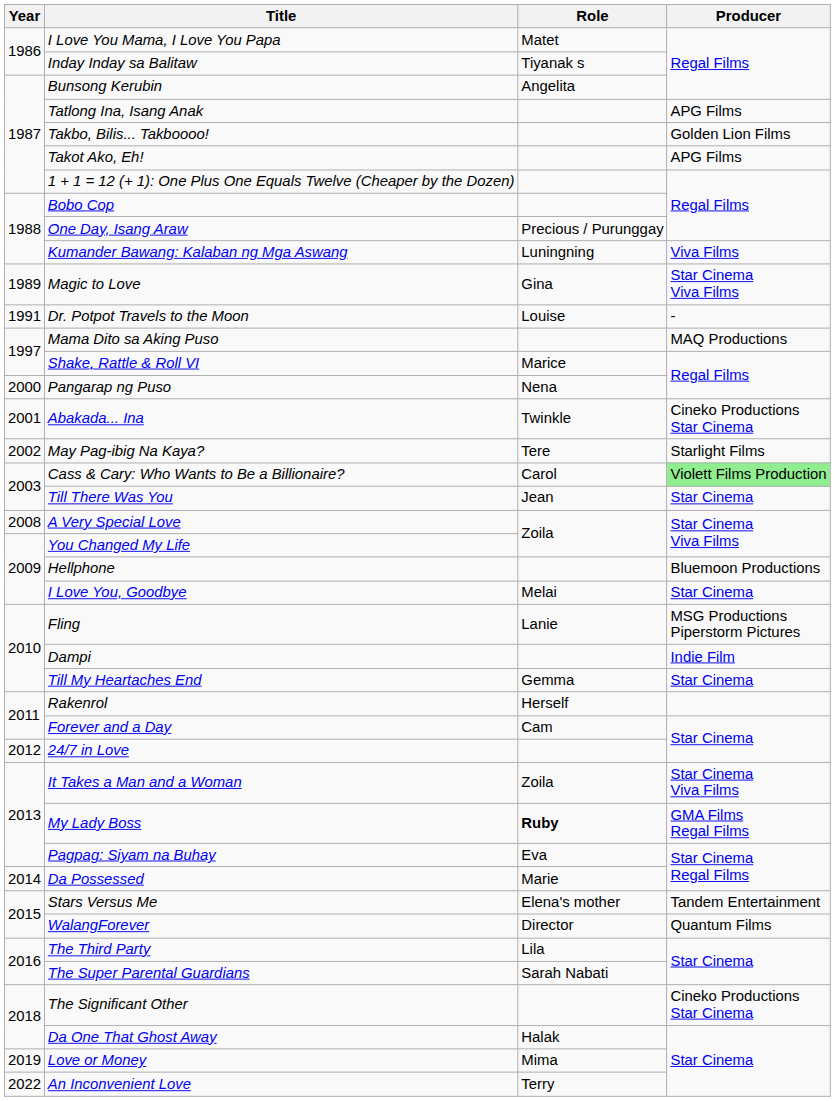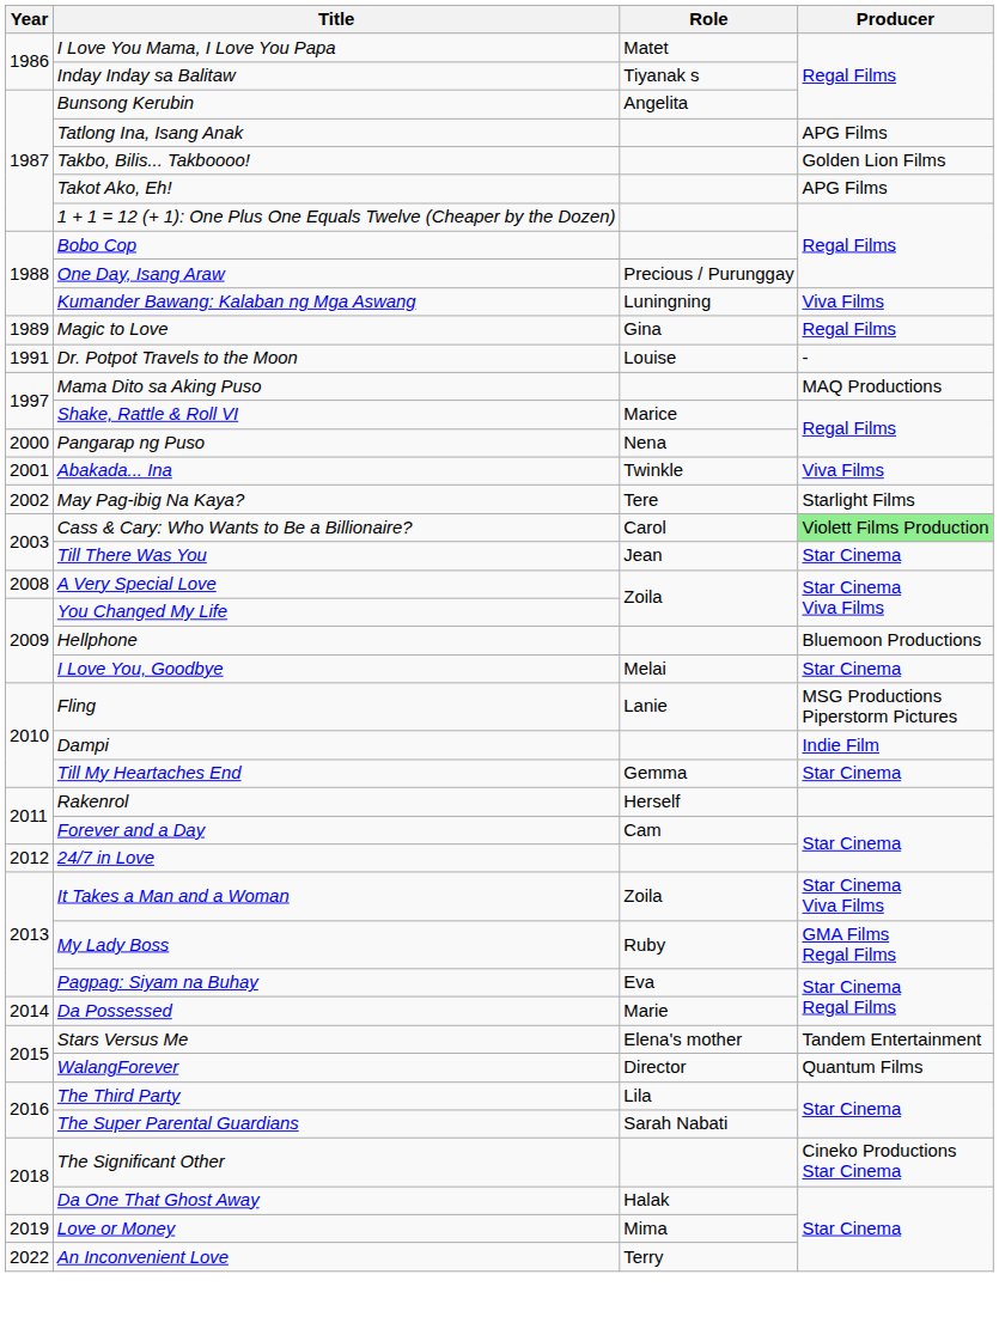Magic to Love | Producer: Star Cinema Viva Films -> Regal Films
Abakada... Ina | Producer: Cineko Productions Star Cinema -> Viva Films
My Lady Boss | Role: bold -> normal
